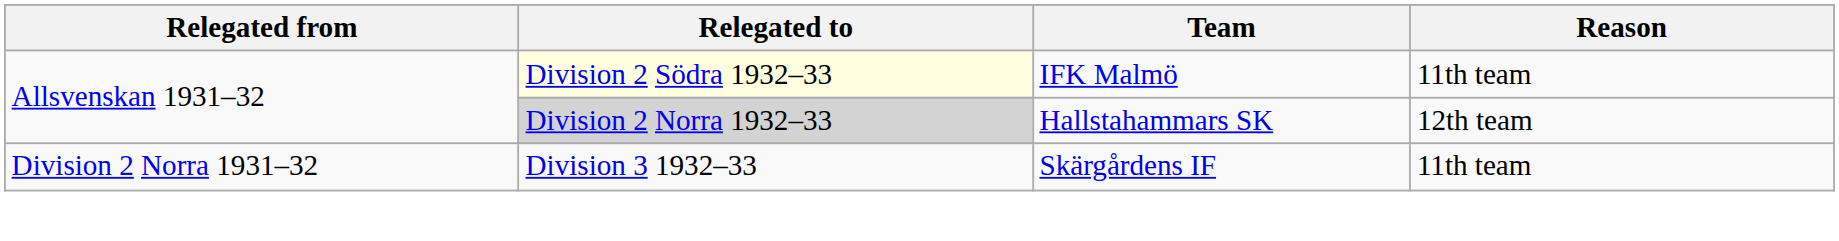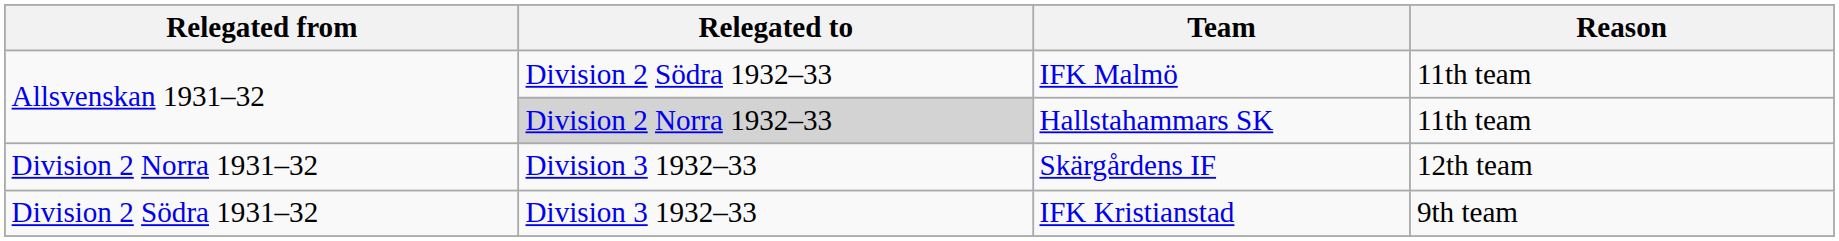IFK Malmö | Relegated to: lightyellow background -> no background
Hallstahammars SK | Reason: 12th team -> 11th team
Skärgårdens IF | Reason: 11th team -> 12th team
+ row: Division 2 Södra 1931–32 | Division 3 1932–33 | IFK Kristianstad | 9th team
